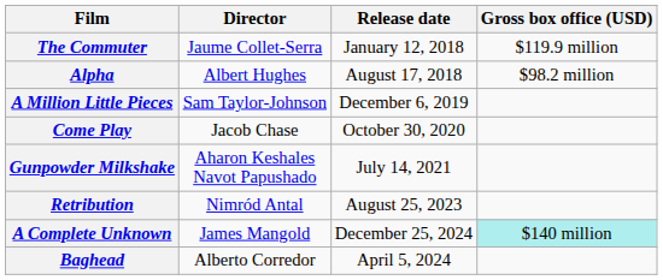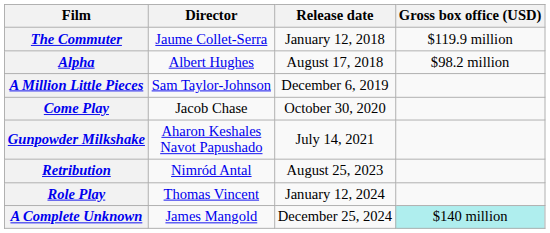+ row: Role Play | Thomas Vincent | January 12, 2024
- row: Baghead | Alberto Corredor | April 5, 2024
